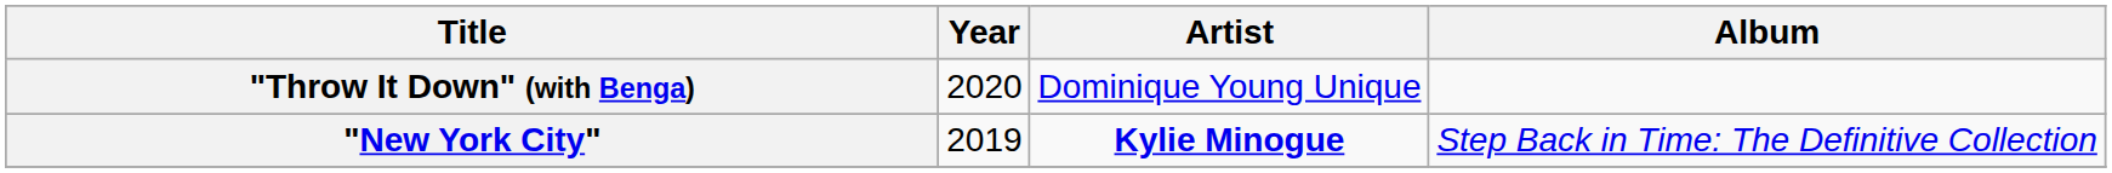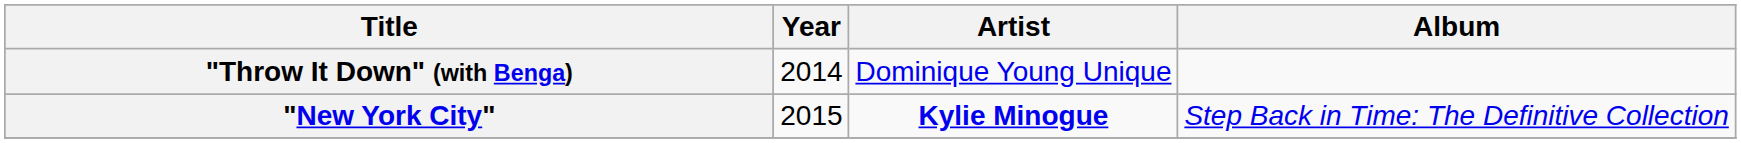"Throw It Down" (with Benga) | Year: 2020 -> 2014
"New York City" | Year: 2019 -> 2015
